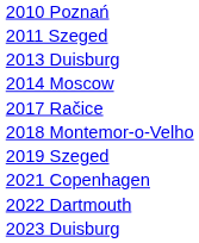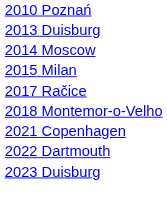- row: 2011 Szeged
+ row: 2015 Milan
- row: 2019 Szeged
